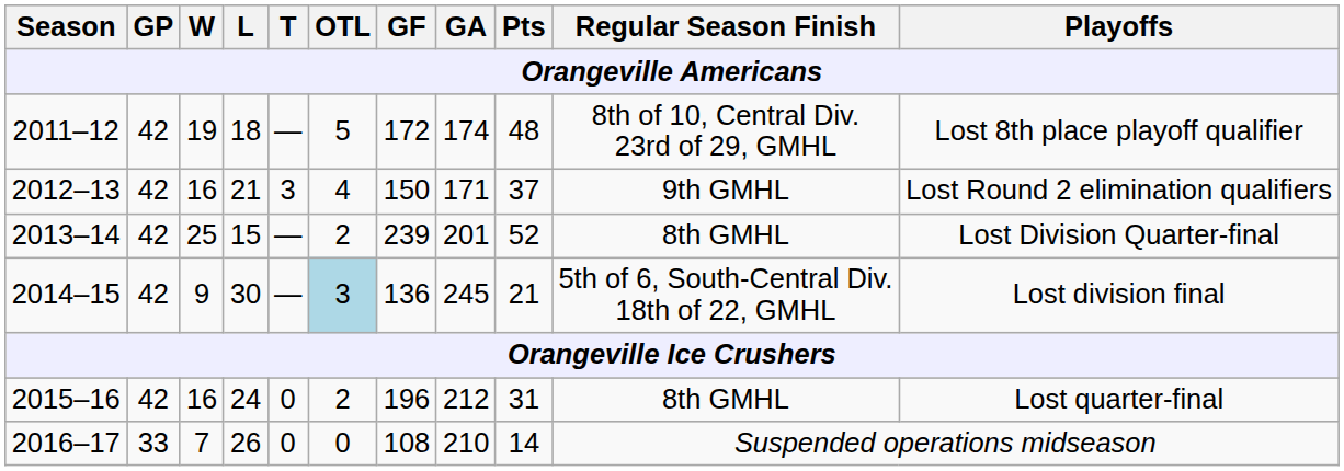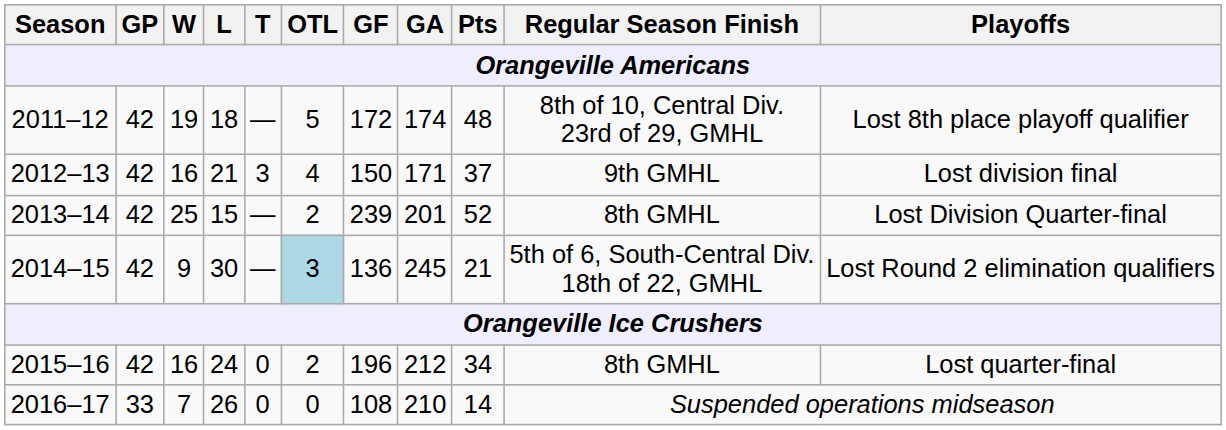2012–13 | Playoffs: Lost Round 2 elimination qualifiers -> Lost division final
2014–15 | Playoffs: Lost division final -> Lost Round 2 elimination qualifiers
2015–16 | Pts: 31 -> 34
